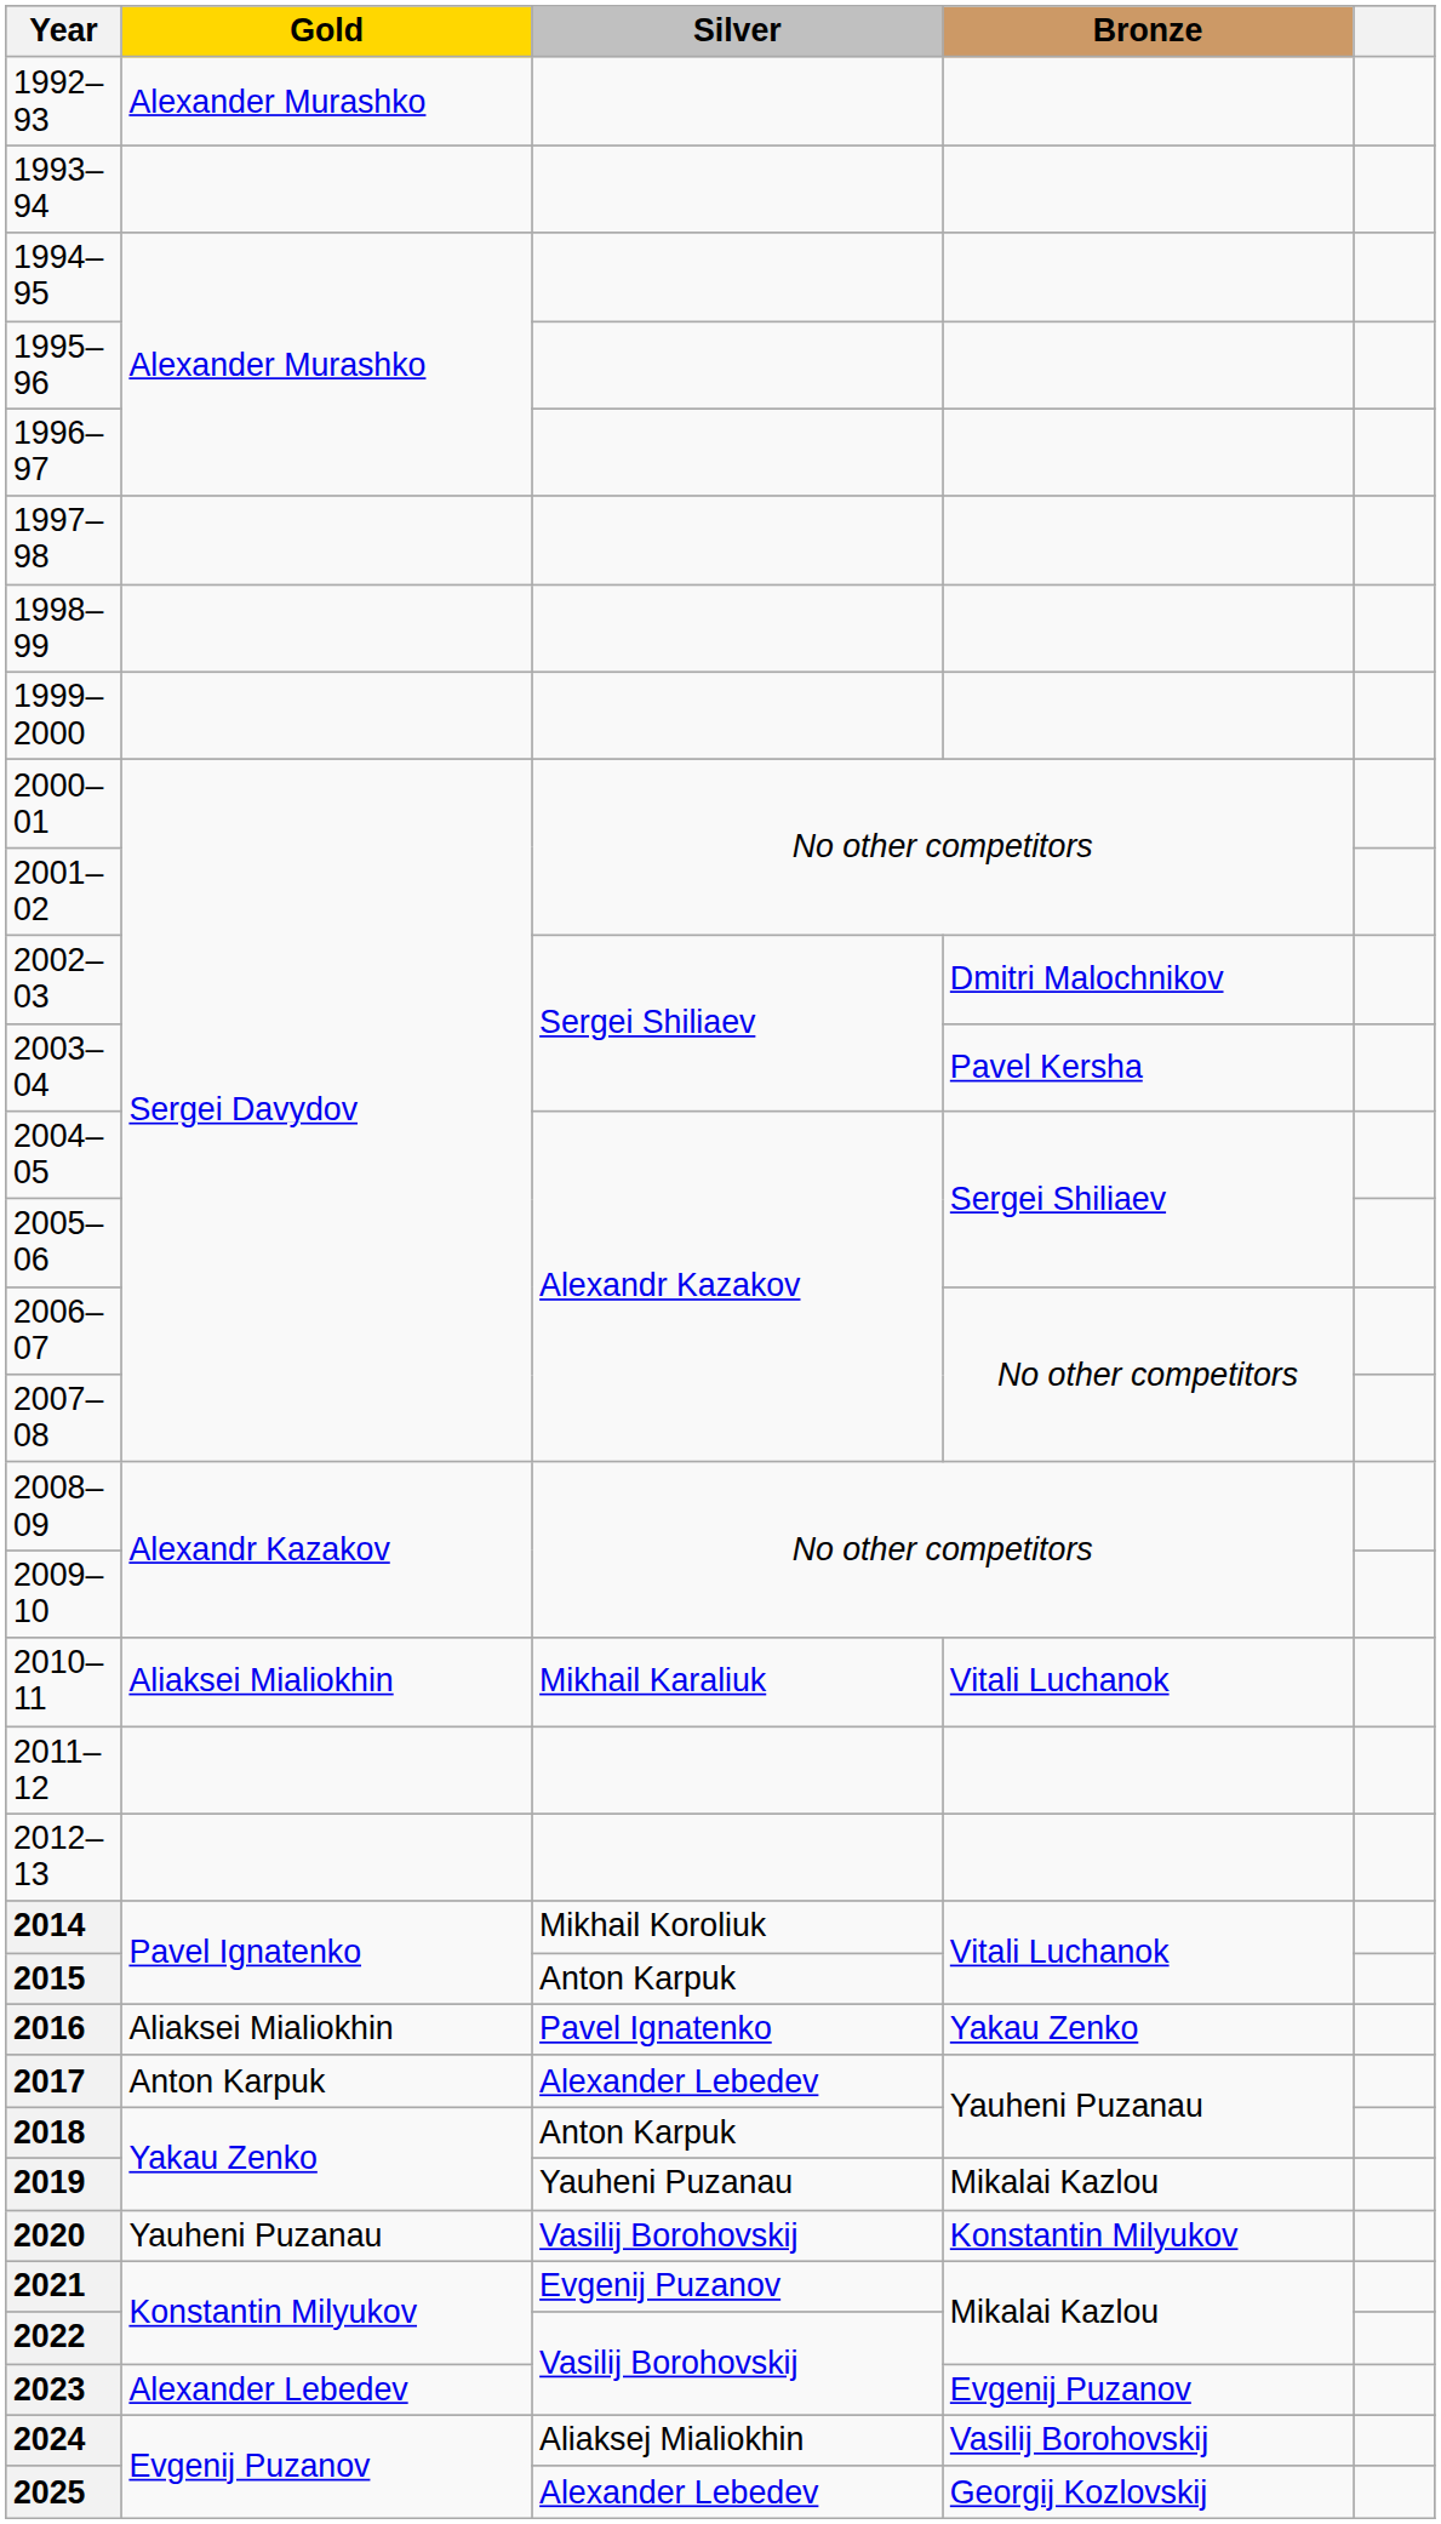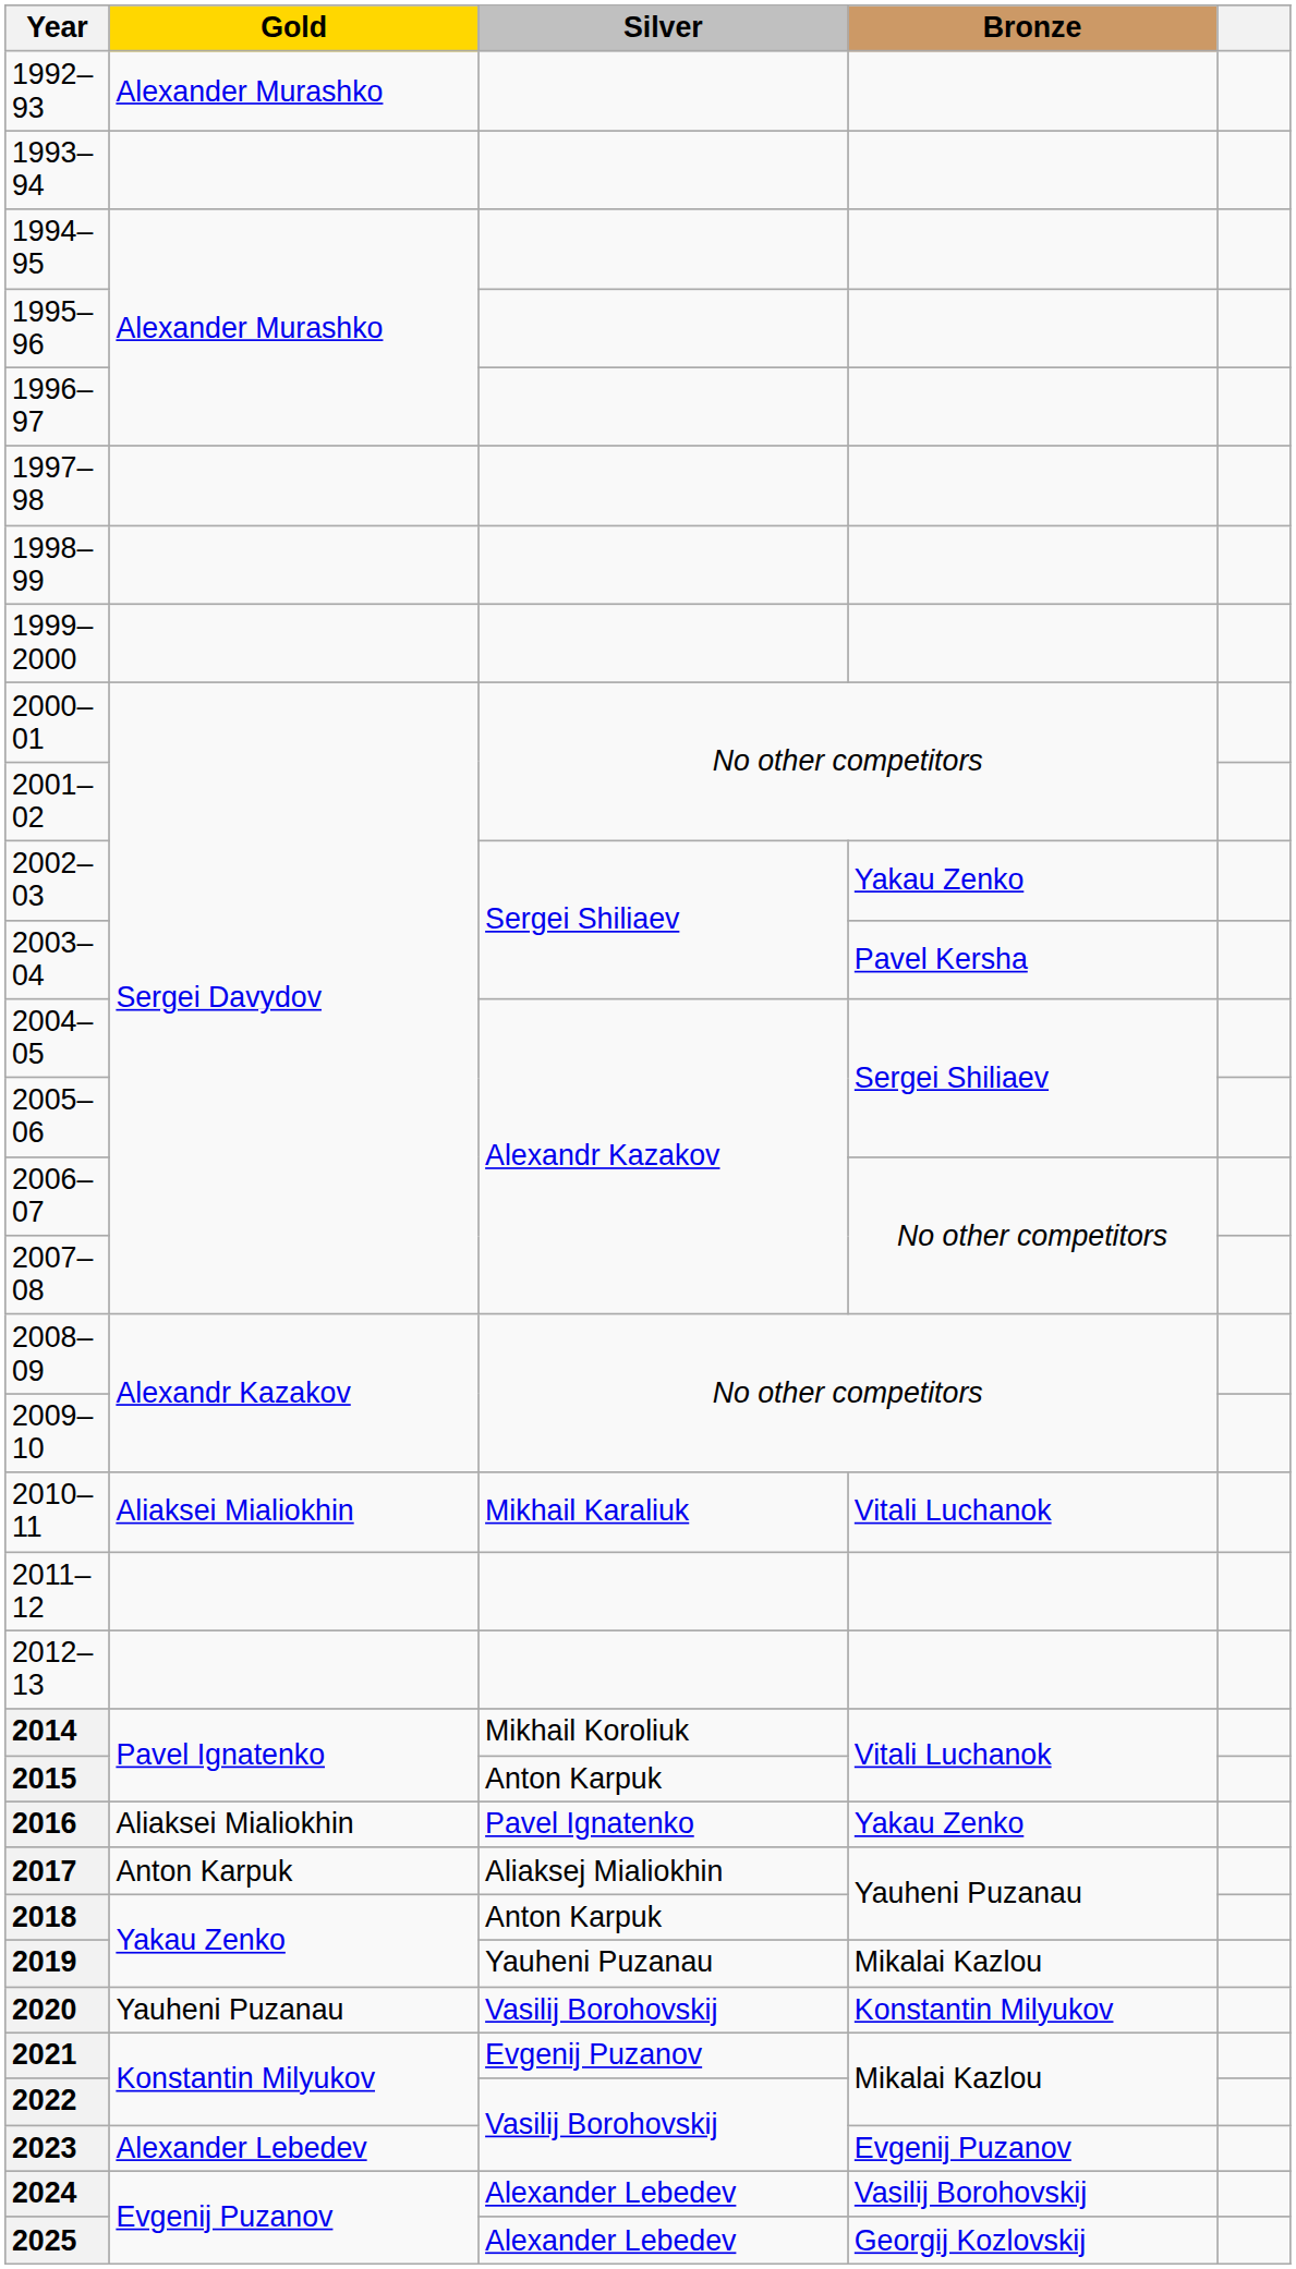2002–03 | Bronze: Dmitri Malochnikov -> Yakau Zenko
2017 | Silver: Alexander Lebedev -> Aliaksej Mialiokhin
2024 | Silver: Aliaksej Mialiokhin -> Alexander Lebedev
